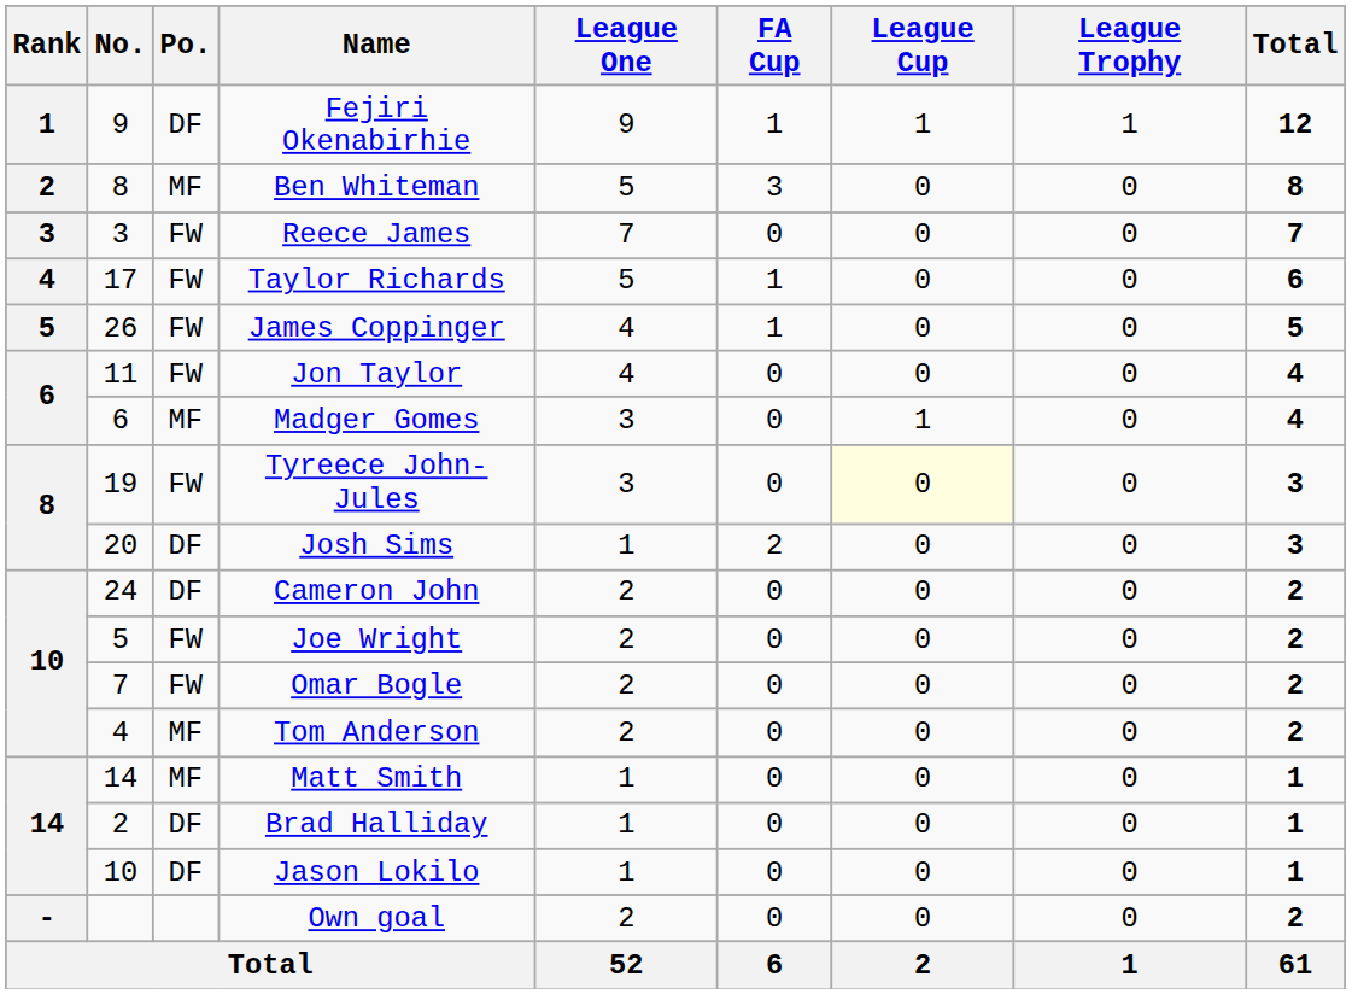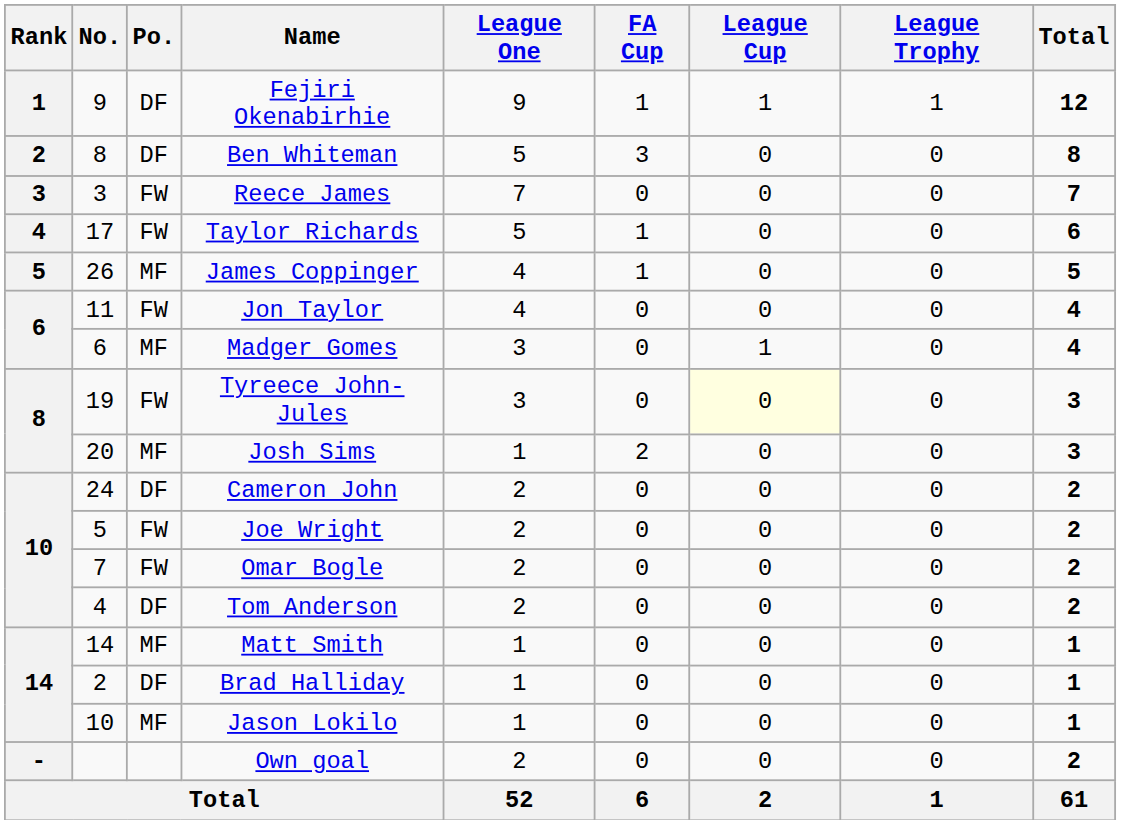Ben Whiteman | Po.: MF -> DF
James Coppinger | Po.: FW -> MF
Josh Sims | Po.: DF -> MF
Tom Anderson | Po.: MF -> DF
Jason Lokilo | Po.: DF -> MF
